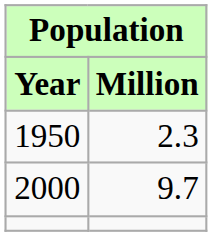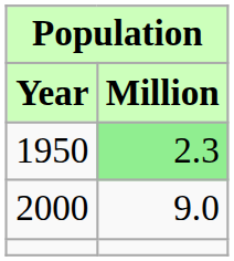1950 | Million: no background -> lightgreen background
2000 | Million: 9.7 -> 9.0
